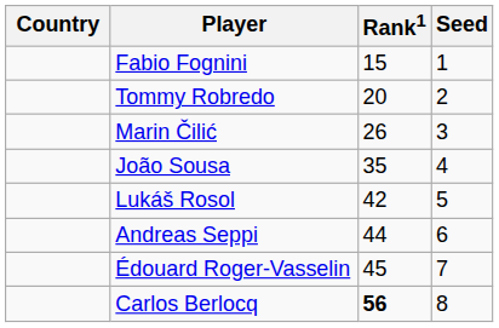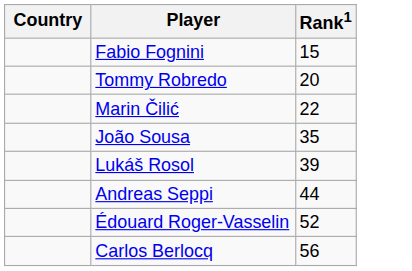- column: Seed | 1 | 2 | 3 | 4 | 5 | 6 | 7 | 8
Marin Čilić | Rank1: 26 -> 22
Lukáš Rosol | Rank1: 42 -> 39
Édouard Roger-Vasselin | Rank1: 45 -> 52
Carlos Berlocq | Rank1: bold -> normal
